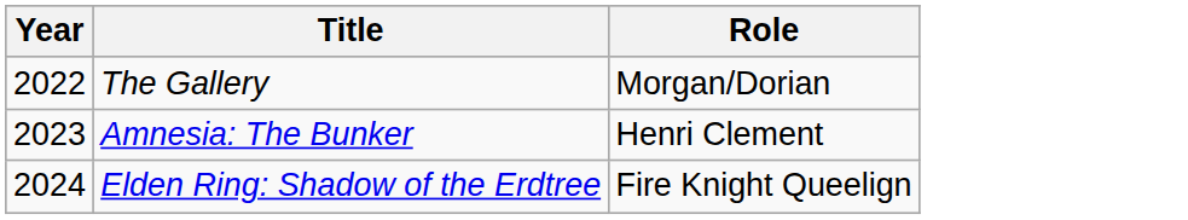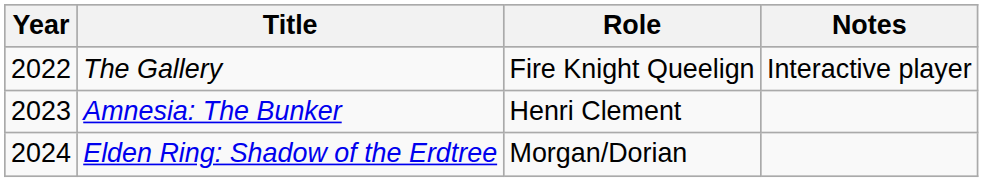+ column: Notes | Interactive player
The Gallery | Role: Morgan/Dorian -> Fire Knight Queelign
Elden Ring: Shadow of the Erdtree | Role: Fire Knight Queelign -> Morgan/Dorian
